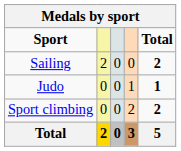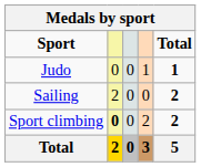rows swapped: Judo <-> Sailing
Sport climbing | column 2: normal -> bold
